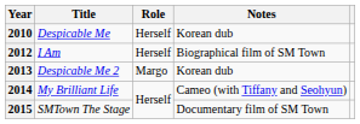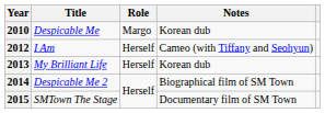2010 | Role: Herself -> Margo
2012 | Notes: Biographical film of SM Town -> Cameo (with Tiffany and Seohyun)
2013 | Title: Despicable Me 2 -> My Brilliant Life
2013 | Role: Margo -> Herself
2014 | Title: My Brilliant Life -> Despicable Me 2
2014 | Notes: Cameo (with Tiffany and Seohyun) -> Biographical film of SM Town
